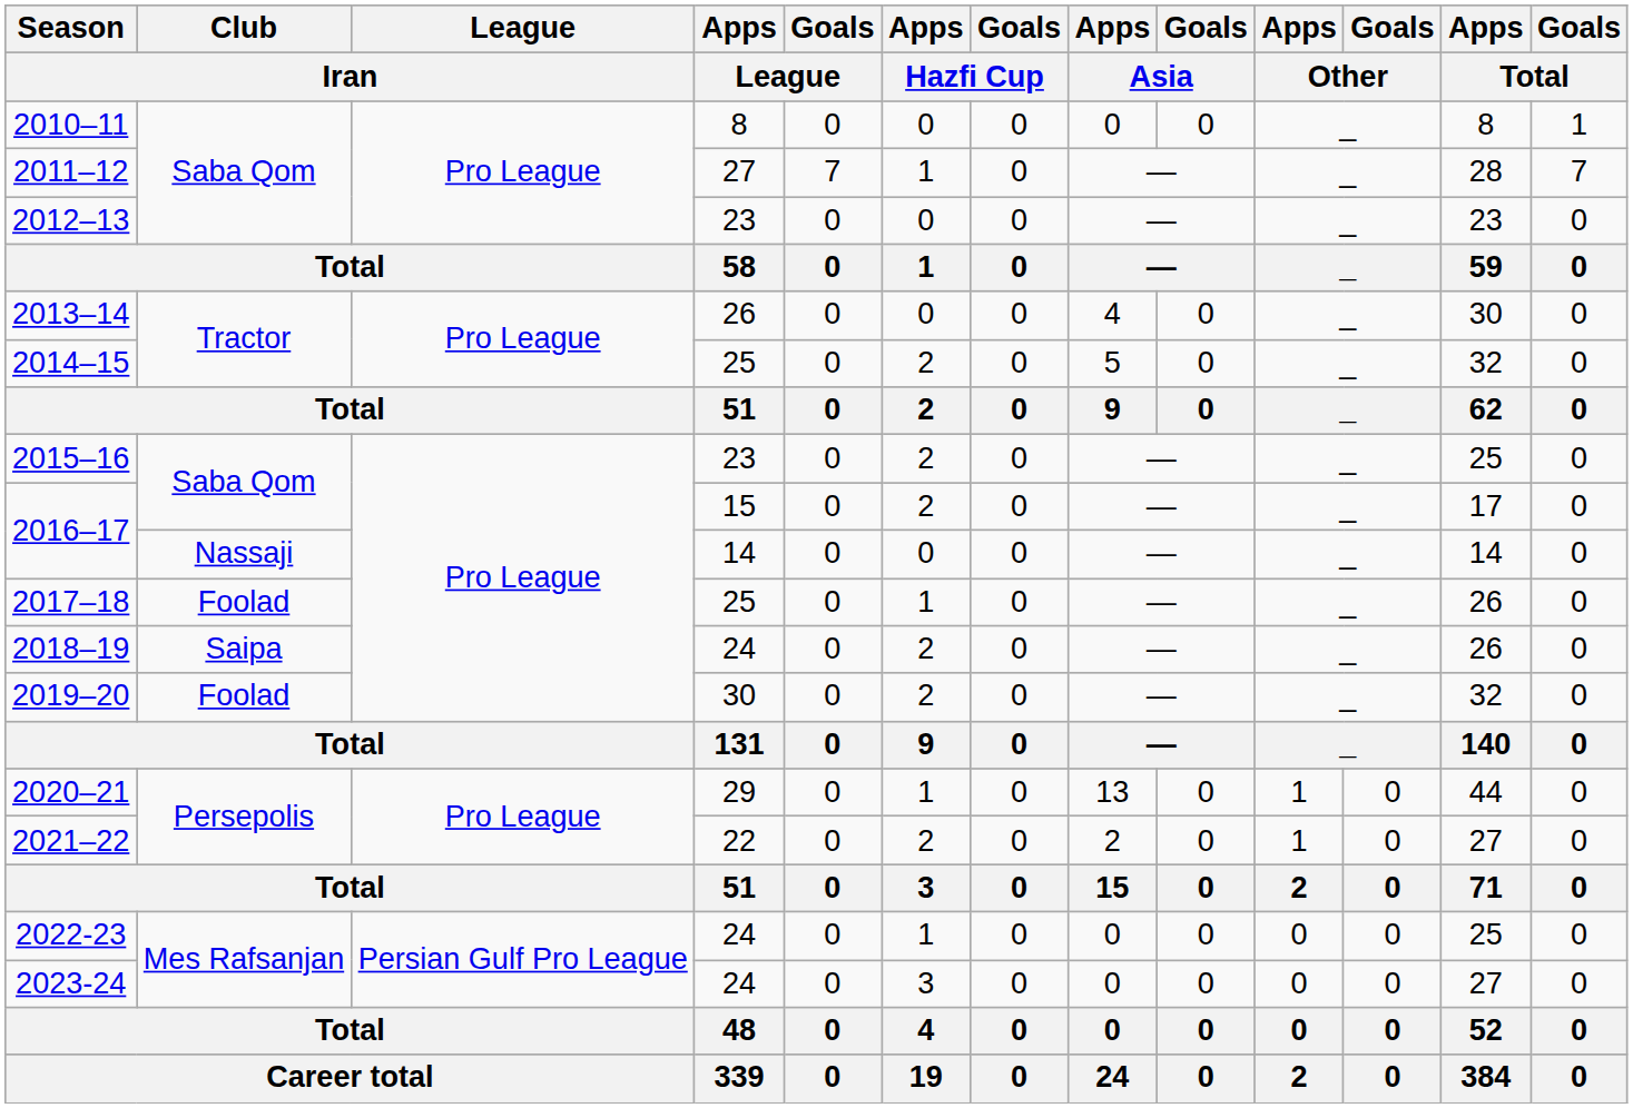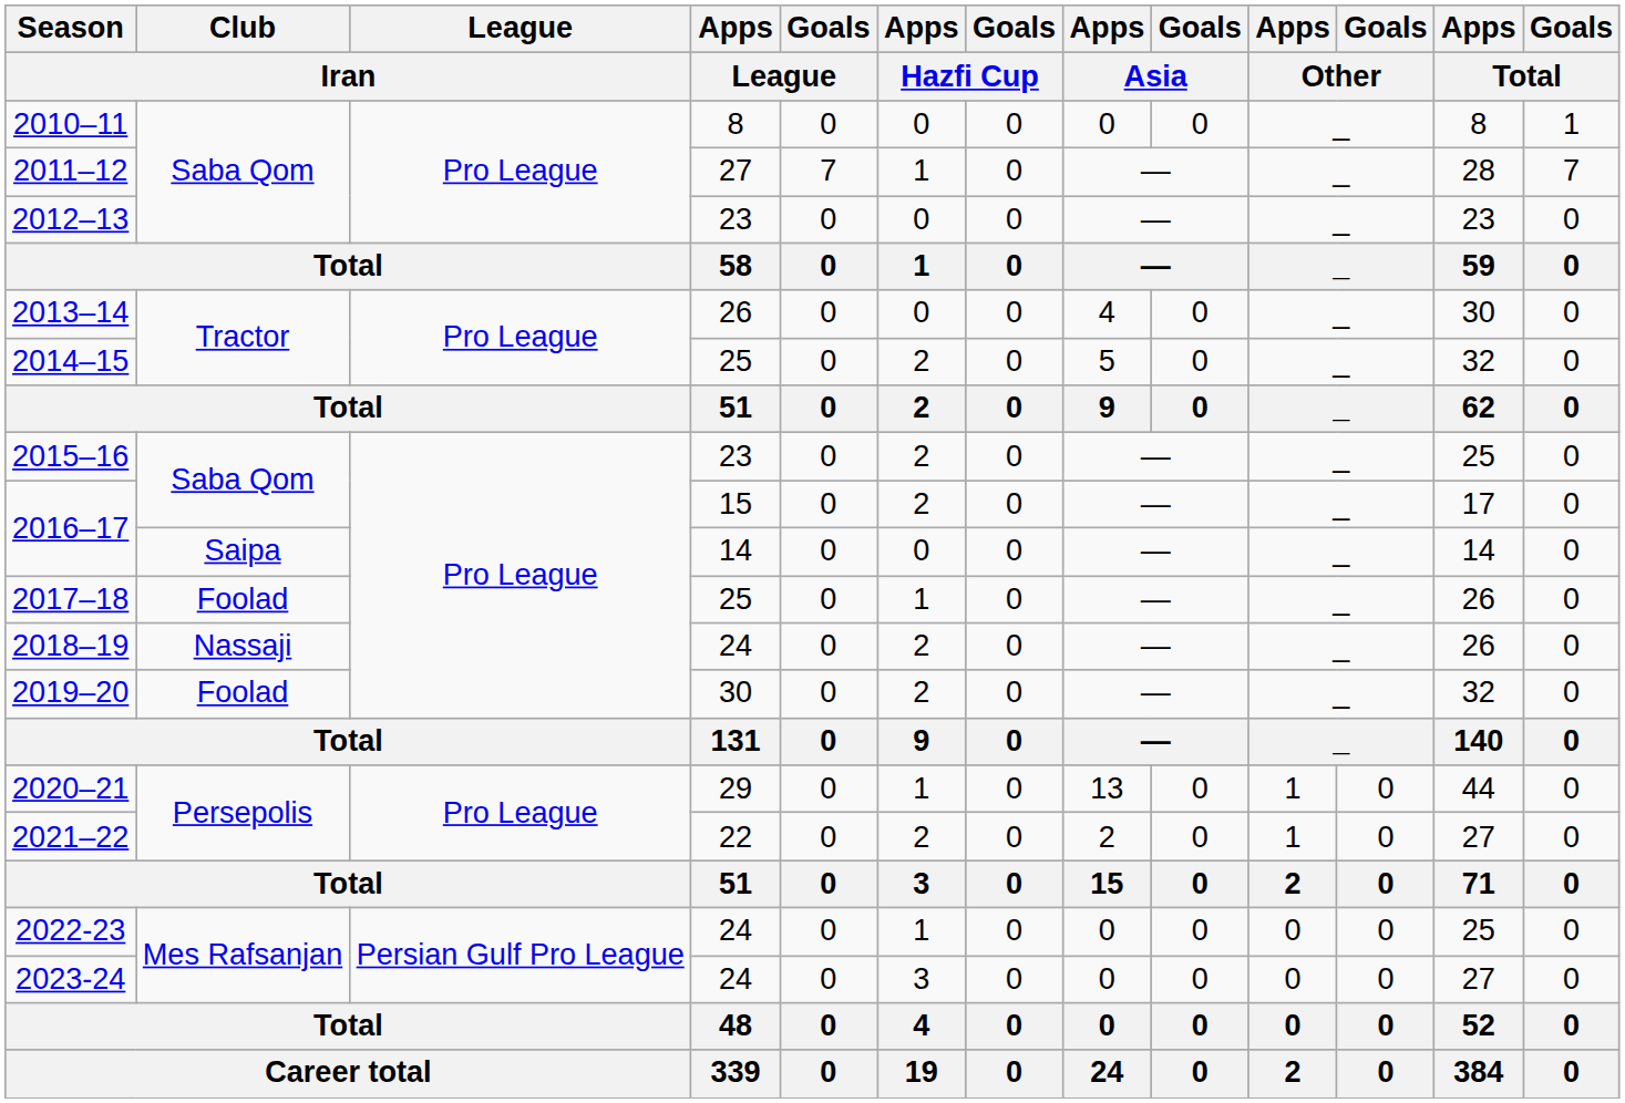2016–17 / 14 | Club / Iran: Nassaji -> Saipa
2018–19 | Club / Iran: Saipa -> Nassaji
